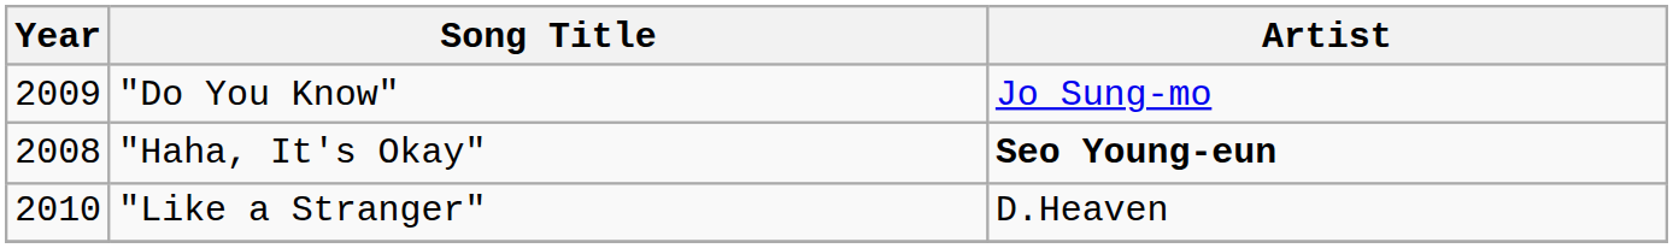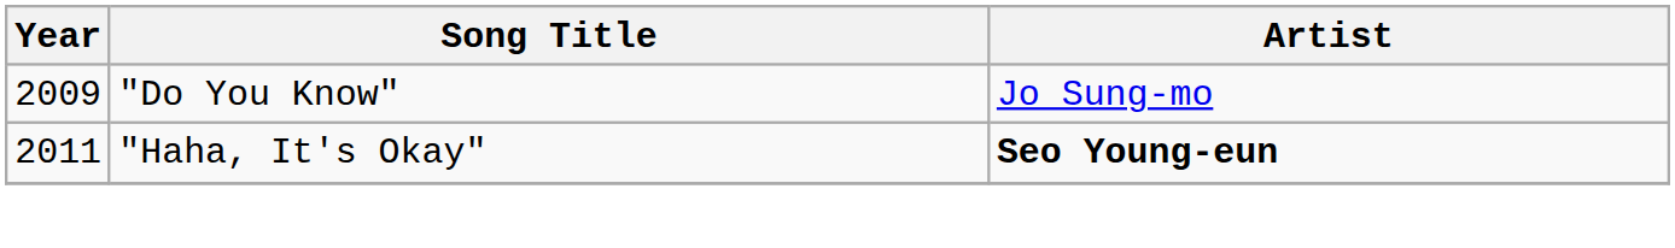"Haha, It's Okay" | Year: 2008 -> 2011
- row: 2010 | "Like a Stranger" | D.Heaven
